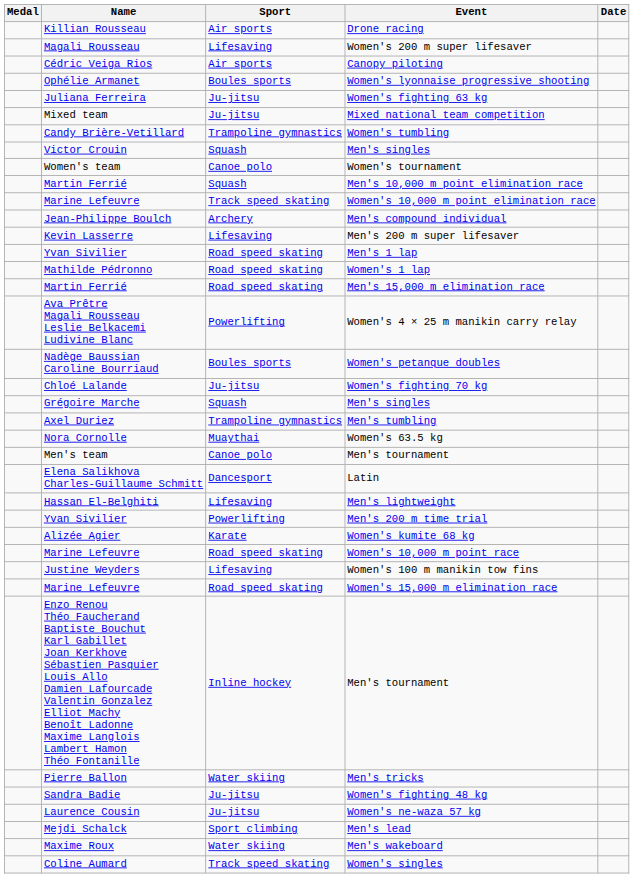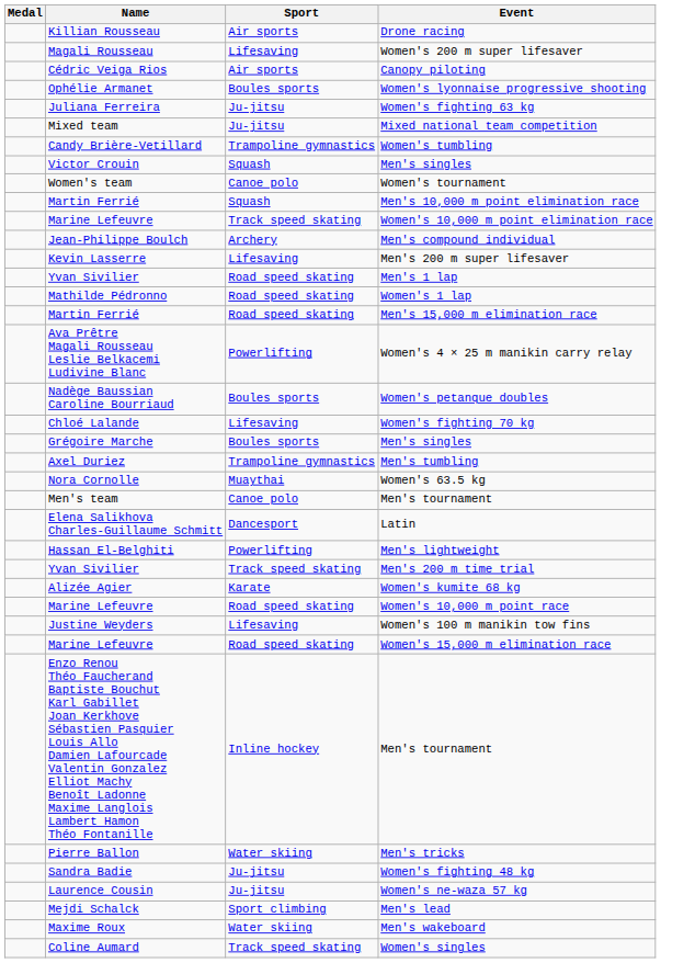- column: Date
Women's fighting 70 kg | Sport: Ju-jitsu -> Lifesaving
Grégoire Marche / Men's singles | Sport: Squash -> Boules sports
Men's lightweight | Sport: Lifesaving -> Powerlifting
Men's 200 m time trial | Sport: Powerlifting -> Track speed skating
